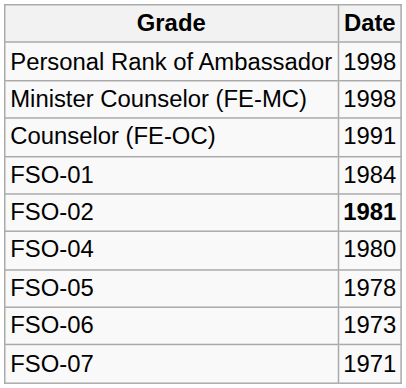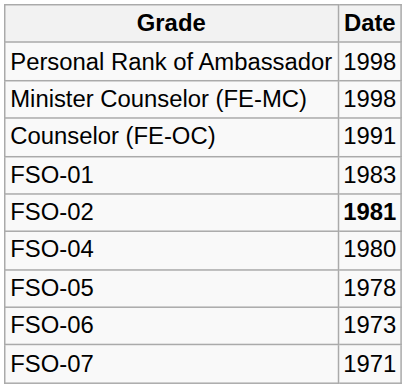FSO-01 | Date: 1984 -> 1983
